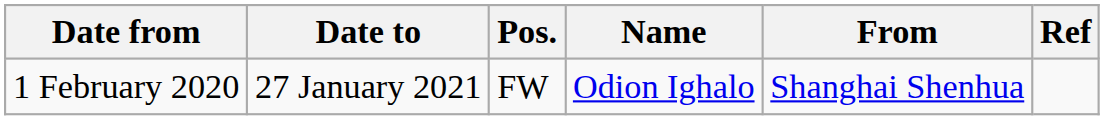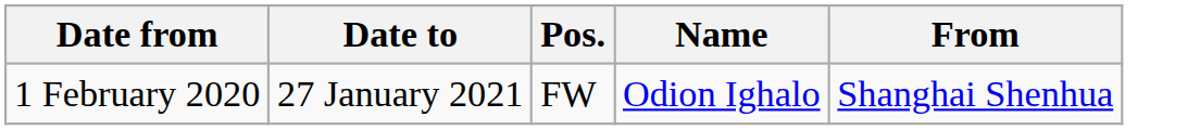- column: Ref
